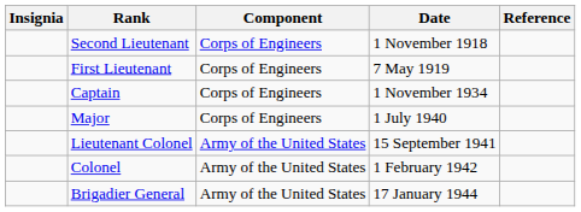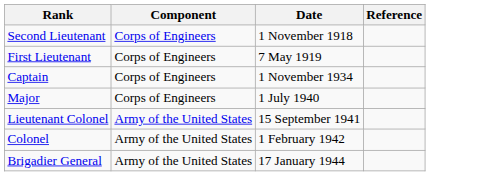- column: Insignia
